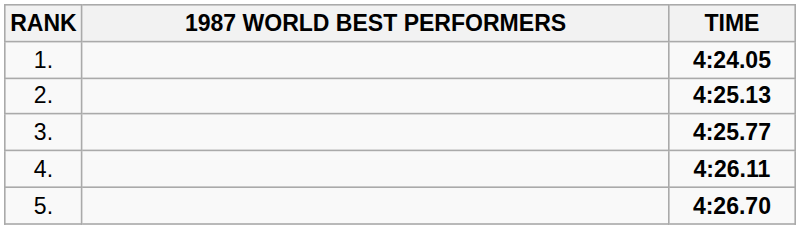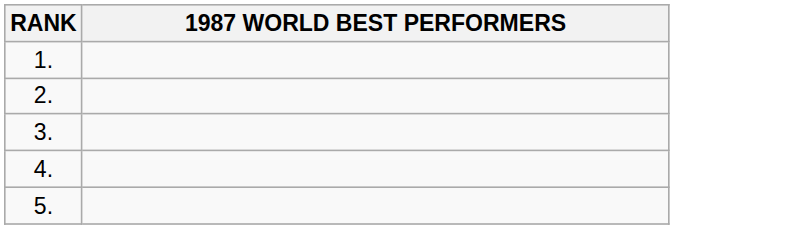- column: TIME | 4:24.05 | 4:25.13 | 4:25.77 | 4:26.11 | 4:26.70
